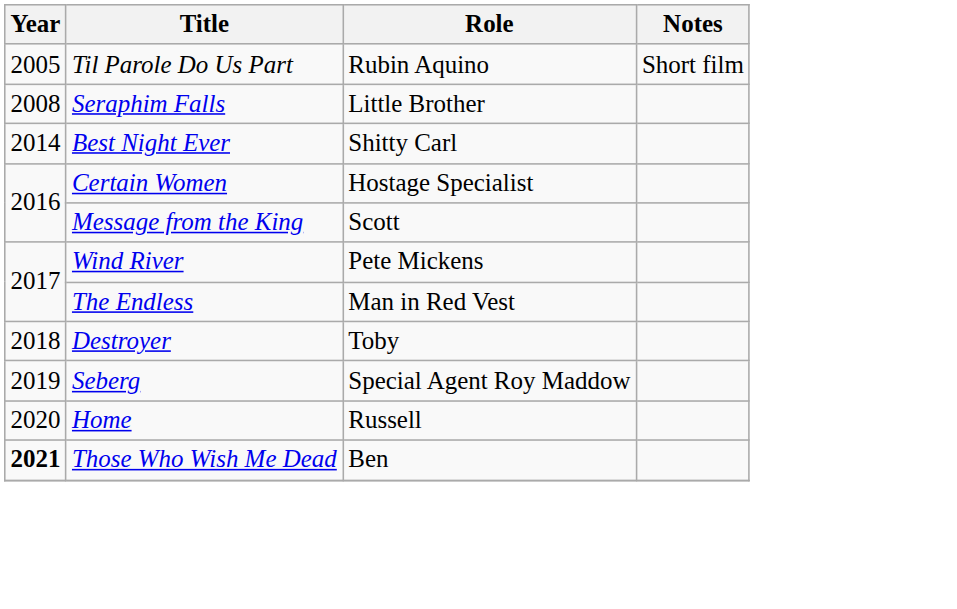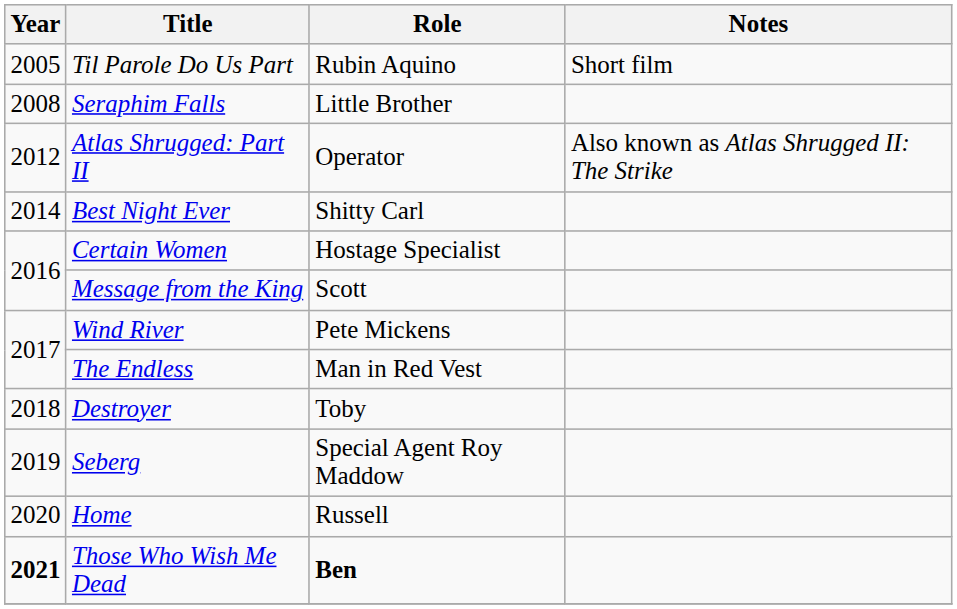+ row: 2012 | Atlas Shrugged: Part II | Operator | Also known as Atlas Shrugged II: The Strike
Those Who Wish Me Dead | Role: normal -> bold
